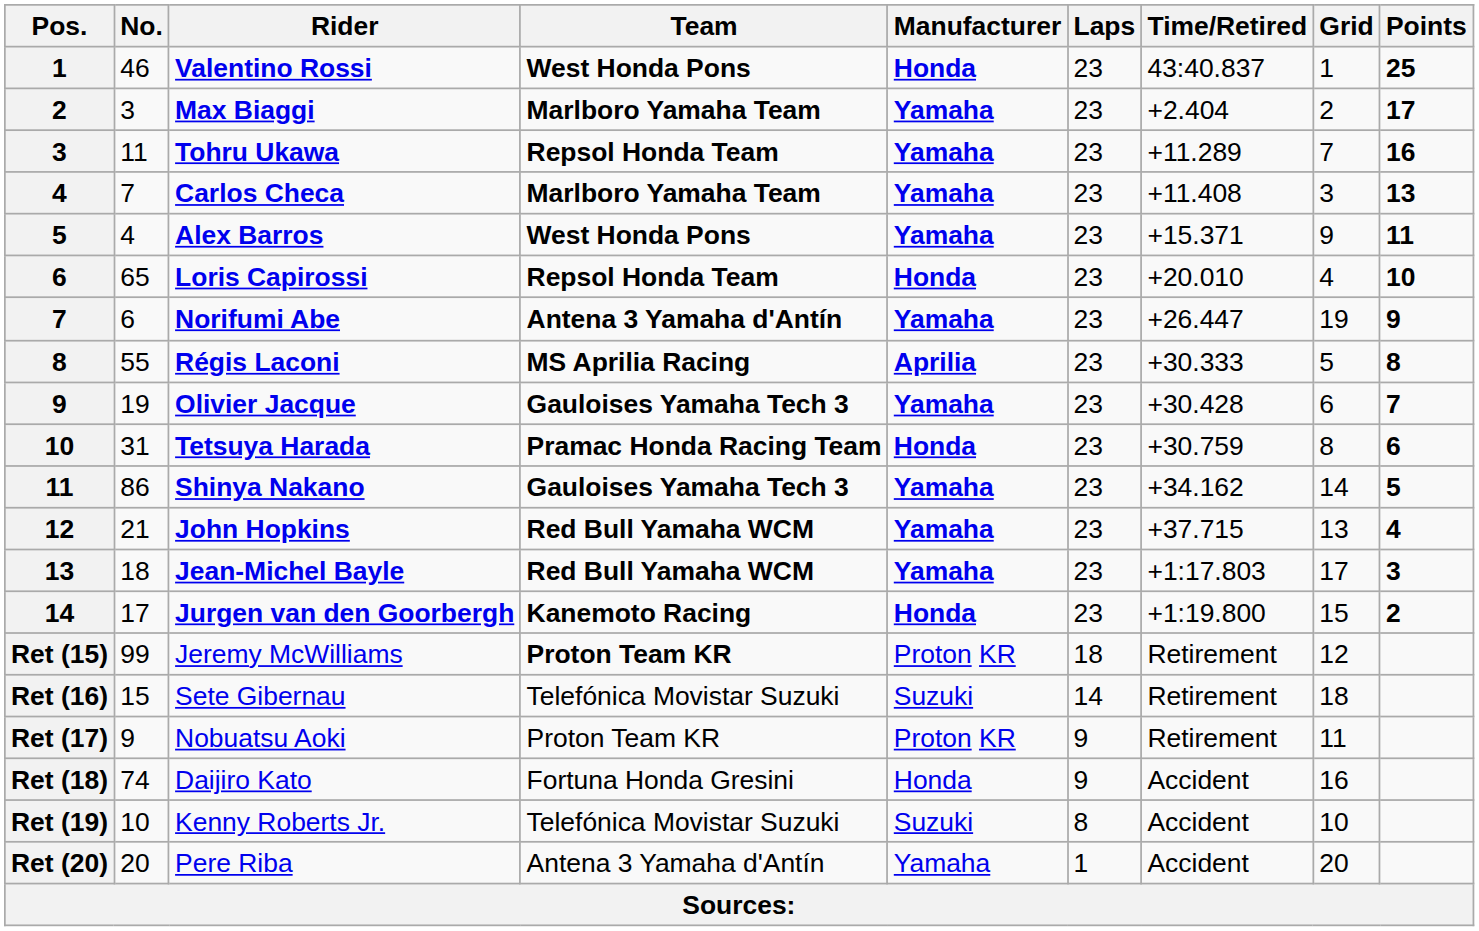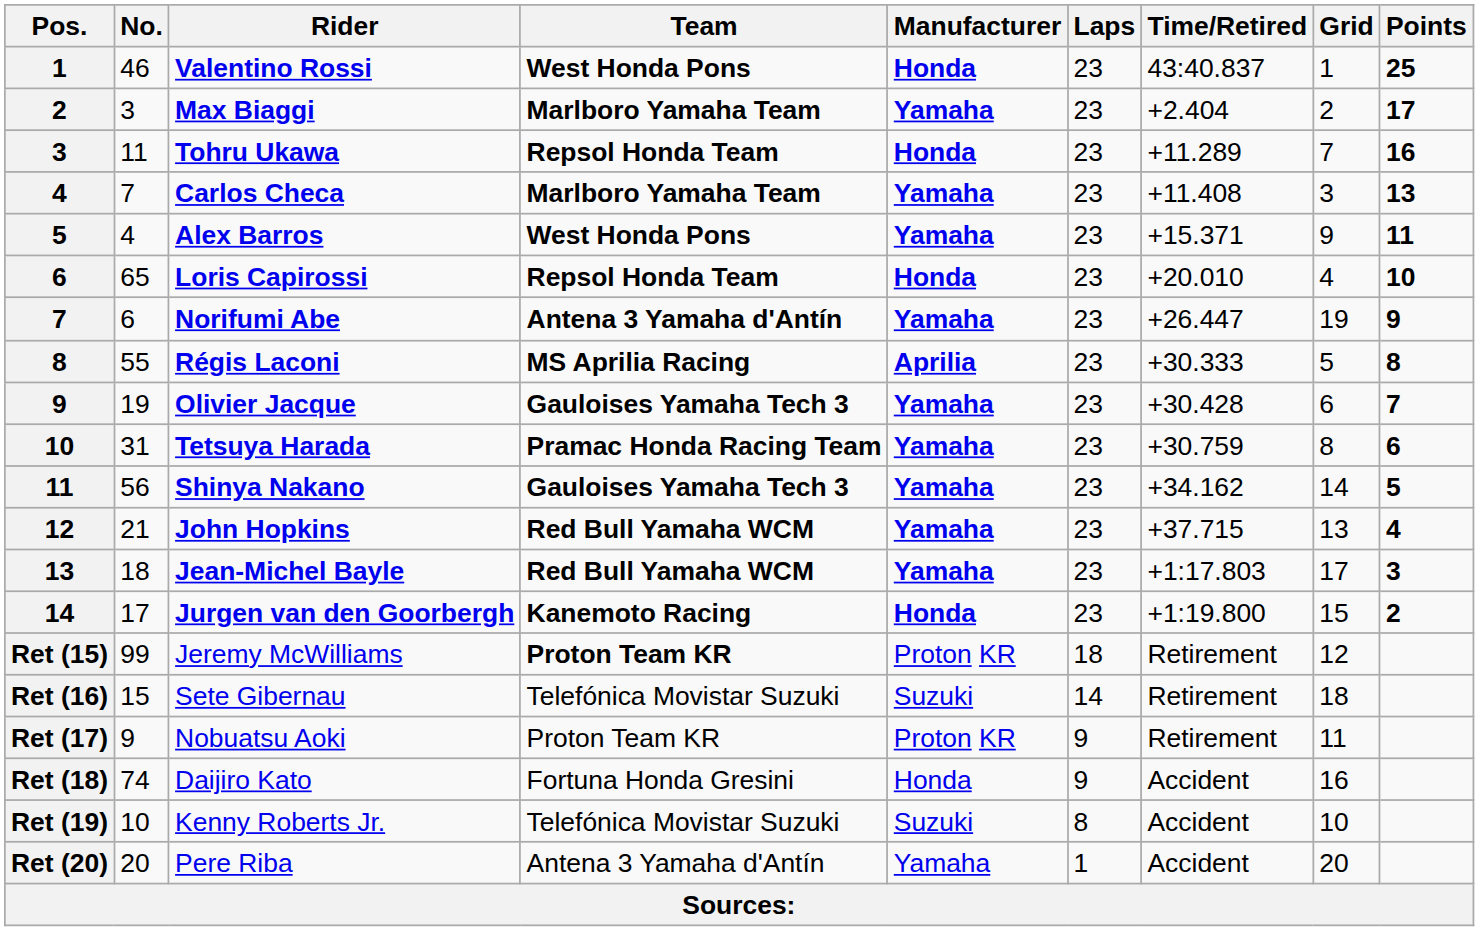Tohru Ukawa | Manufacturer: Yamaha -> Honda
Tetsuya Harada | Manufacturer: Honda -> Yamaha
Shinya Nakano | No.: 86 -> 56
